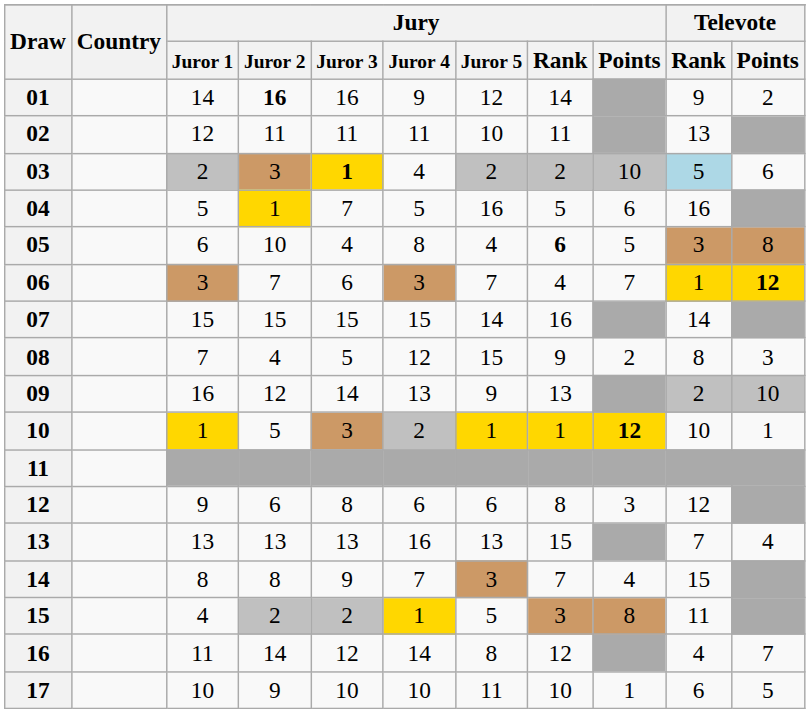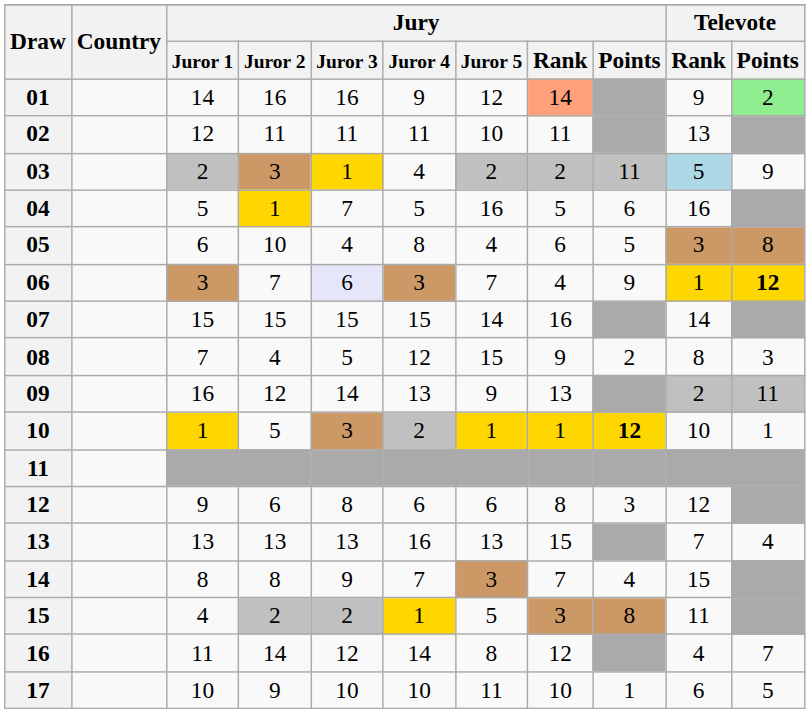01 | Jury / Juror 2: bold -> normal
01 | Jury / Rank: no background -> lightsalmon background
01 | Televote / Points: no background -> lightgreen background
03 | Jury / Juror 3: bold -> normal
03 | Jury / Points: 10 -> 11
03 | Televote / Points: 6 -> 9
05 | Jury / Rank: bold -> normal
06 | Jury / Juror 3: no background -> lavender background
06 | Jury / Points: 7 -> 9
09 | Televote / Points: 10 -> 11
